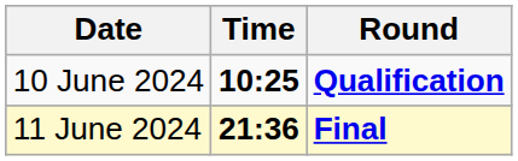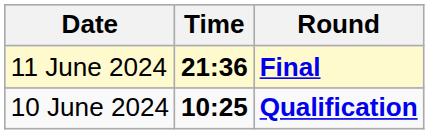rows swapped: 10 June 2024 <-> 11 June 2024
